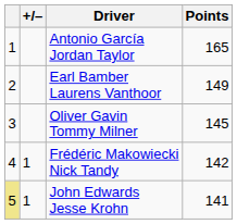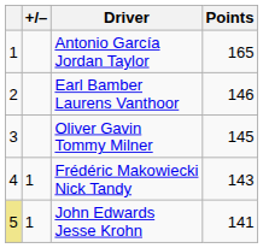Earl Bamber Laurens Vanthoor | Points: 149 -> 146
Frédéric Makowiecki Nick Tandy | Points: 142 -> 143
